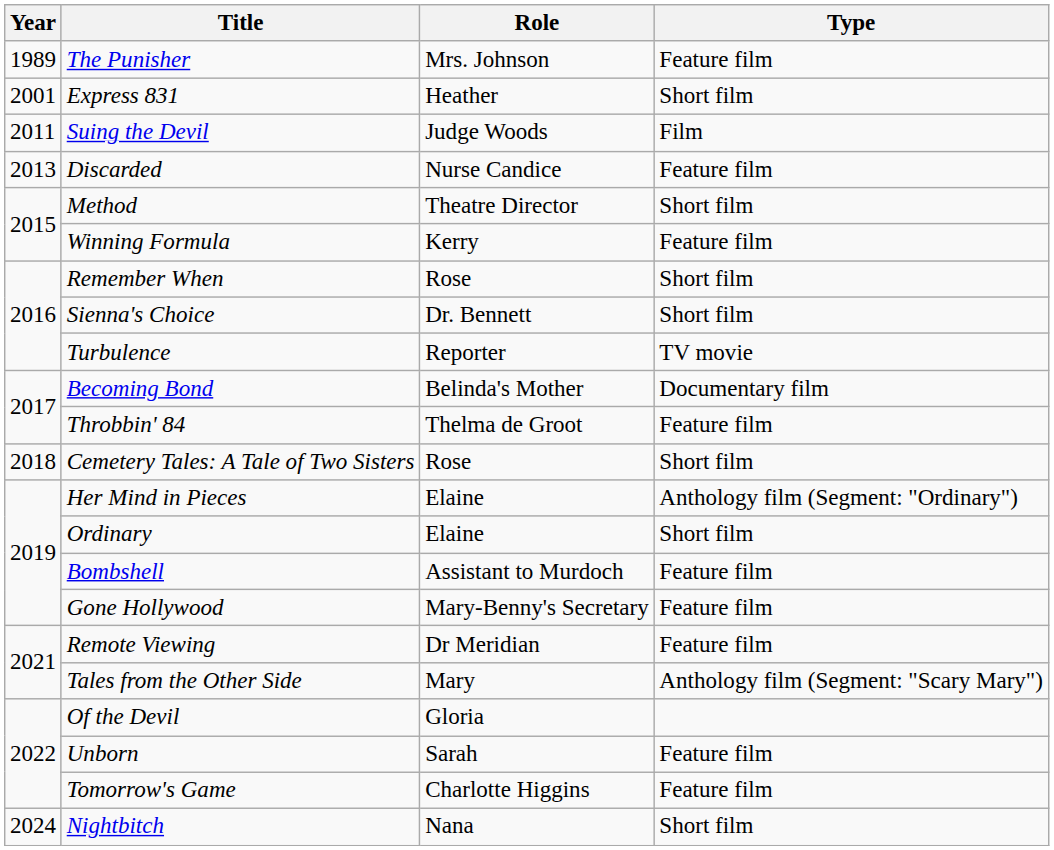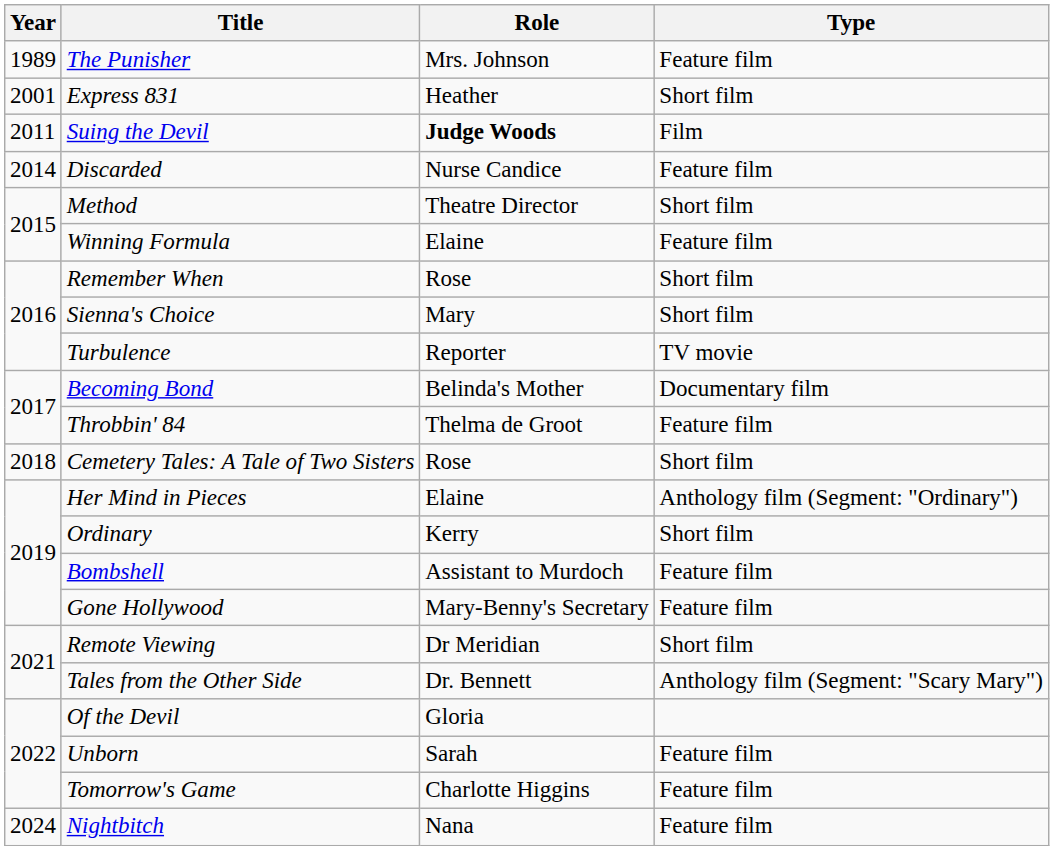Suing the Devil | Role: normal -> bold
Discarded | Year: 2013 -> 2014
Winning Formula | Role: Kerry -> Elaine
Sienna's Choice | Role: Dr. Bennett -> Mary
Ordinary | Role: Elaine -> Kerry
Remote Viewing | Type: Feature film -> Short film
Tales from the Other Side | Role: Mary -> Dr. Bennett
Nightbitch | Type: Short film -> Feature film
